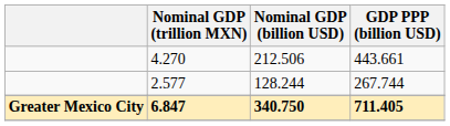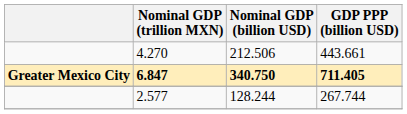rows swapped: 2.577 <-> 6.847
